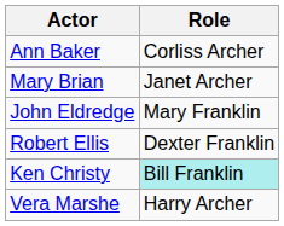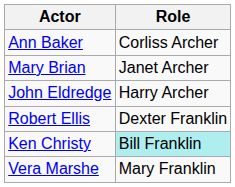John Eldredge | Role: Mary Franklin -> Harry Archer
Vera Marshe | Role: Harry Archer -> Mary Franklin
